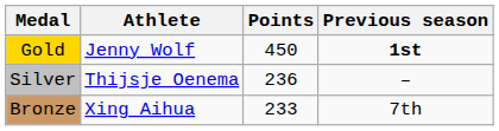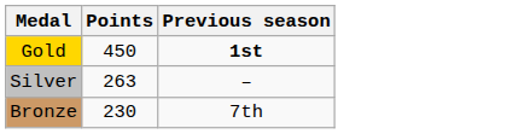- column: Athlete | Jenny Wolf | Thijsje Oenema | Xing Aihua
Silver | Points: 236 -> 263
Bronze | Points: 233 -> 230
